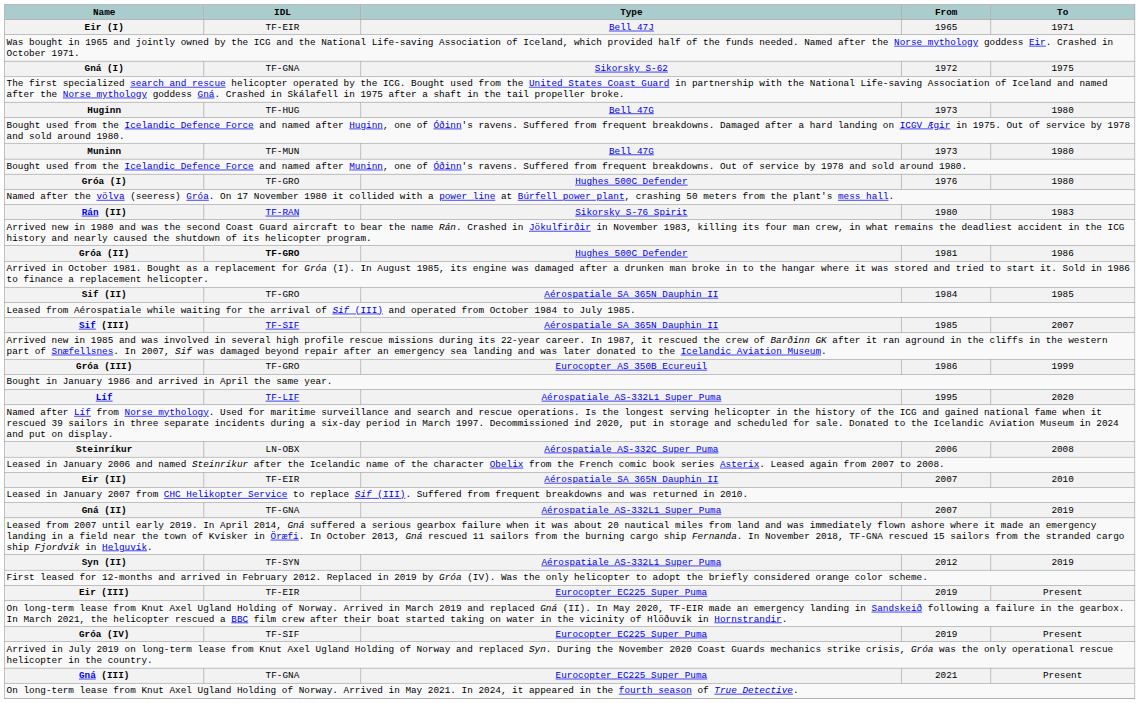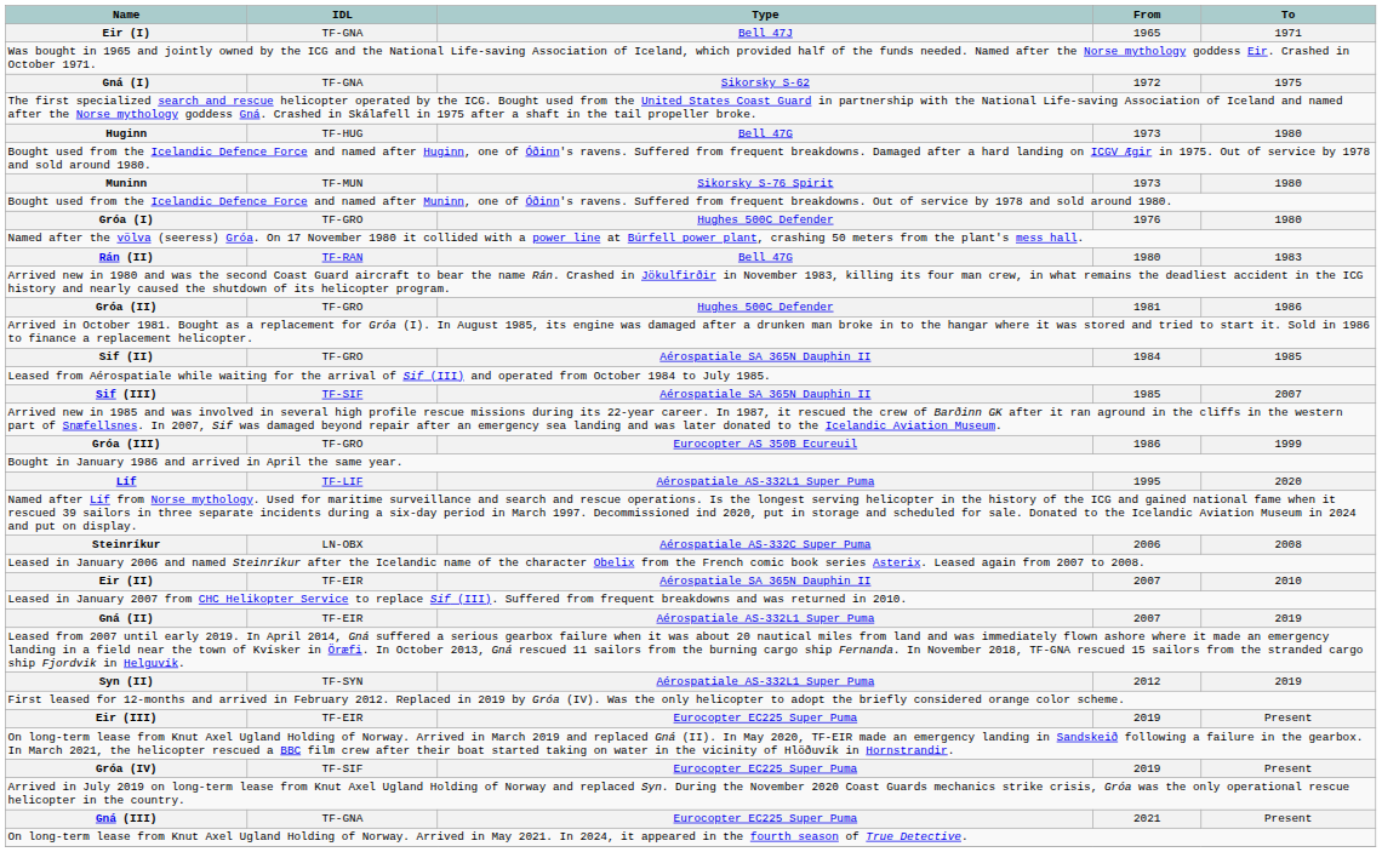Eir (I) | IDL: TF-EIR -> TF-GNA
Muninn | Type: Bell 47G -> Sikorsky S-76 Spirit
Rán (II) | Type: Sikorsky S-76 Spirit -> Bell 47G
Gróa (II) | IDL: bold -> normal
Gná (II) | IDL: TF-GNA -> TF-EIR
